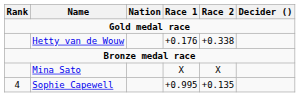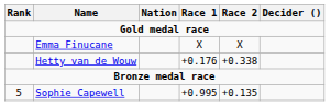+ row: Emma Finucane | X | X
- row: Mina Sato | X | X
Sophie Capewell | Rank: 4 -> 5
